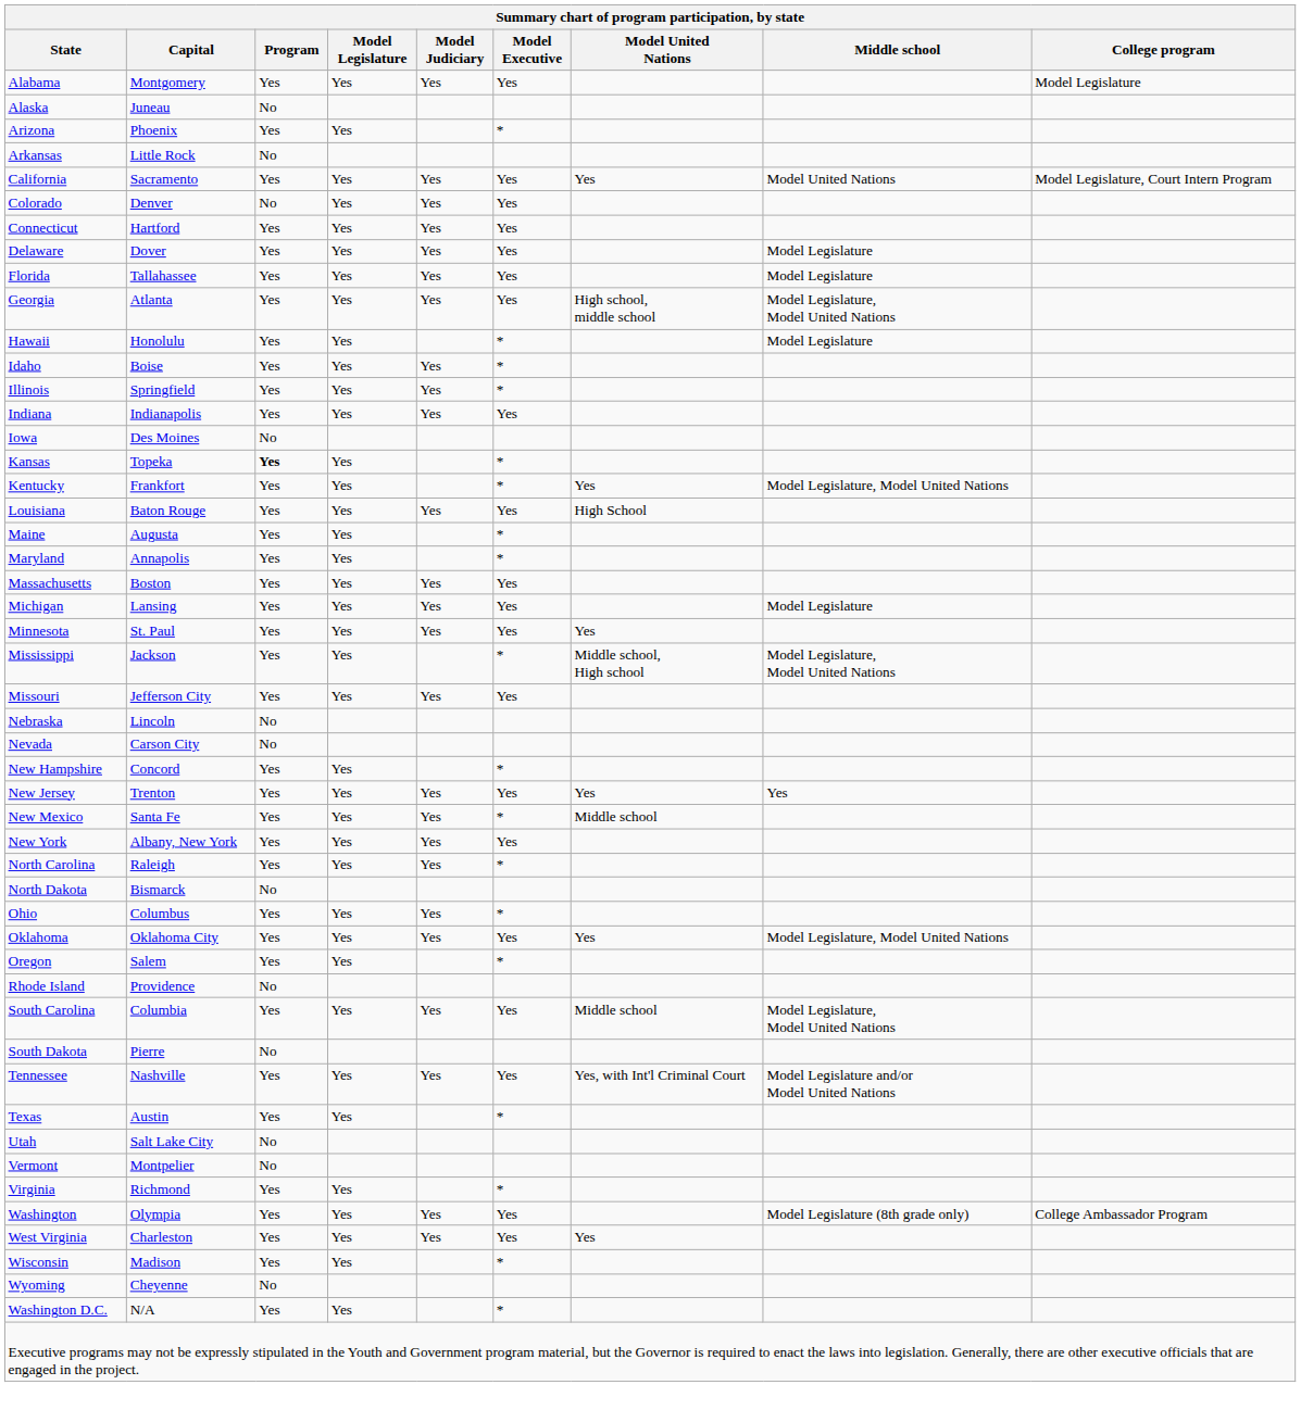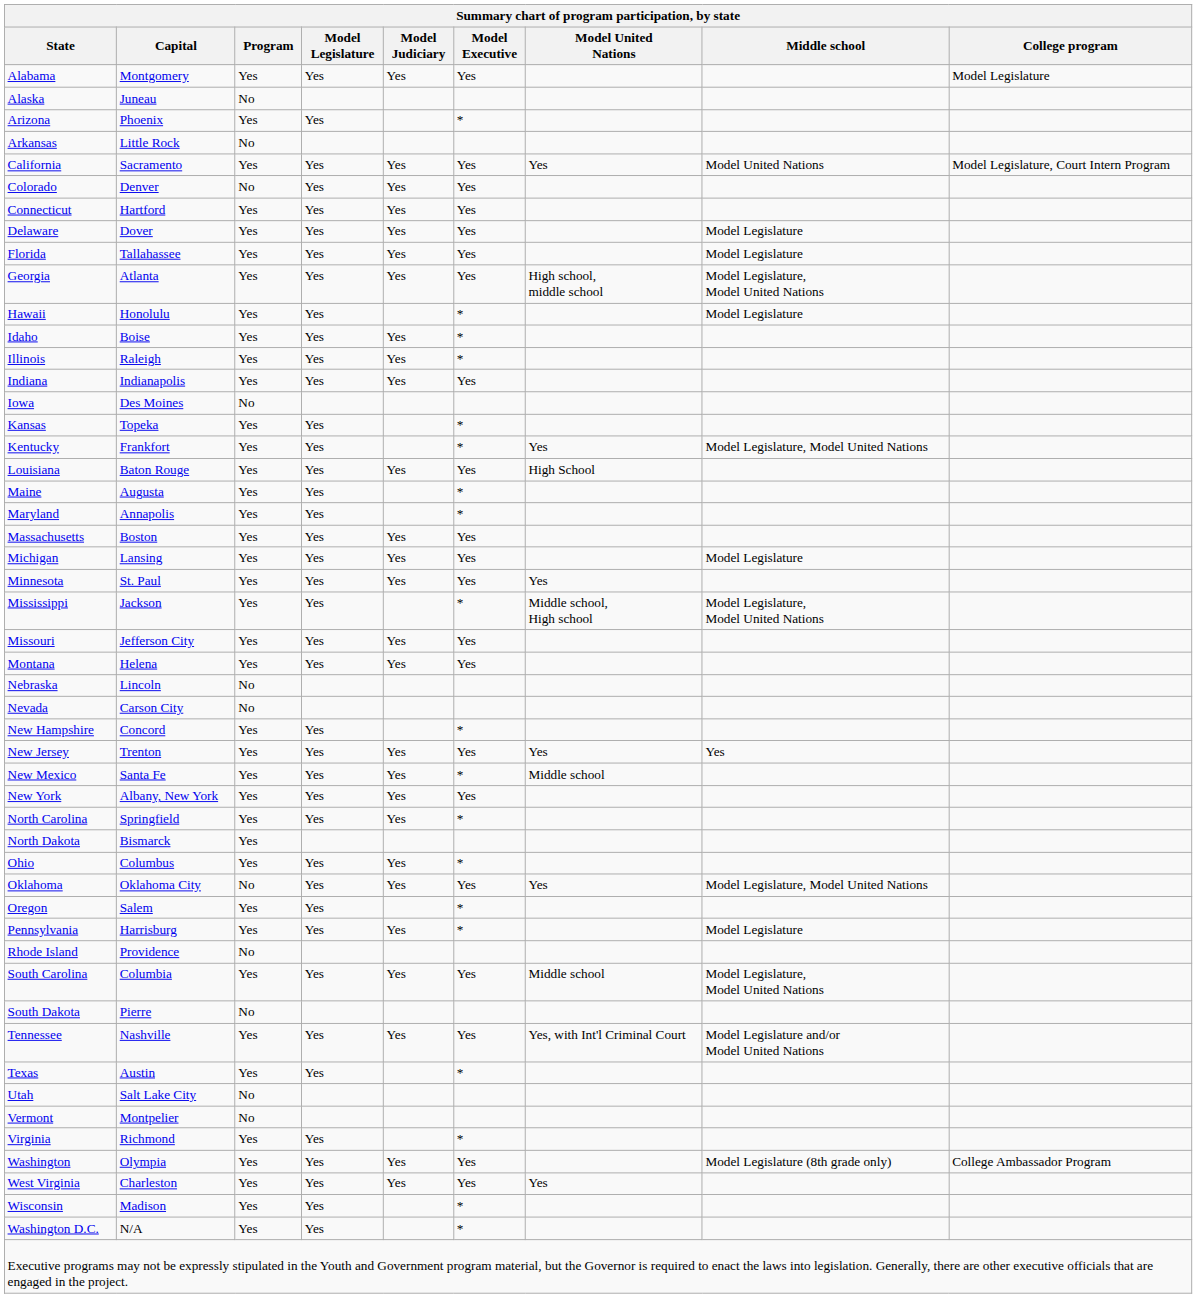Illinois | Capital: Springfield -> Raleigh
Kansas | Program: bold -> normal
+ row: Montana | Helena | Yes | Yes | Yes | Yes
North Carolina | Capital: Raleigh -> Springfield
North Dakota | Program: No -> Yes
Oklahoma | Program: Yes -> No
+ row: Pennsylvania | Harrisburg | Yes | Yes | Yes | * | Model Legislature
- row: Wyoming | Cheyenne | No
